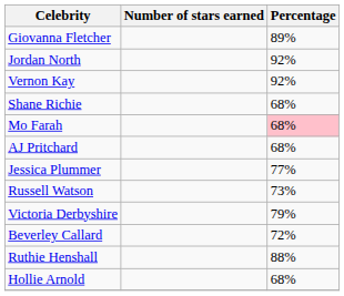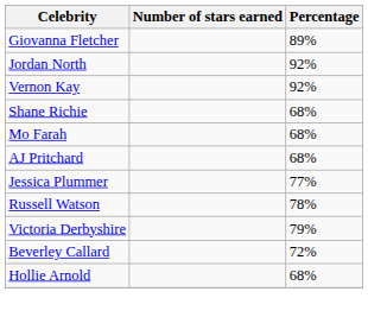Mo Farah | Percentage: pink background -> no background
Russell Watson | Percentage: 73% -> 78%
- row: Ruthie Henshall | 88%
